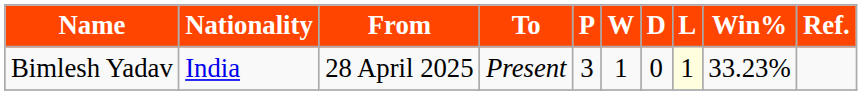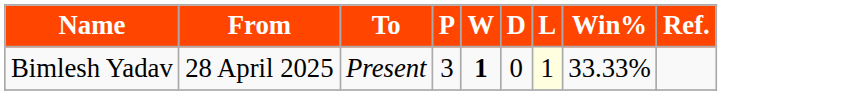- column: Nationality | India
Bimlesh Yadav | W: normal -> bold
Bimlesh Yadav | Win%: 33.23% -> 33.33%
